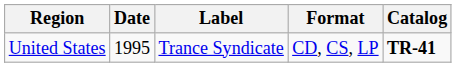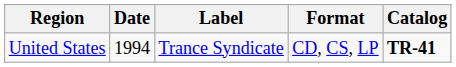United States | Date: 1995 -> 1994
